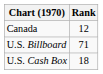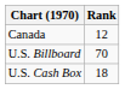U.S. Billboard | Rank: 71 -> 70
